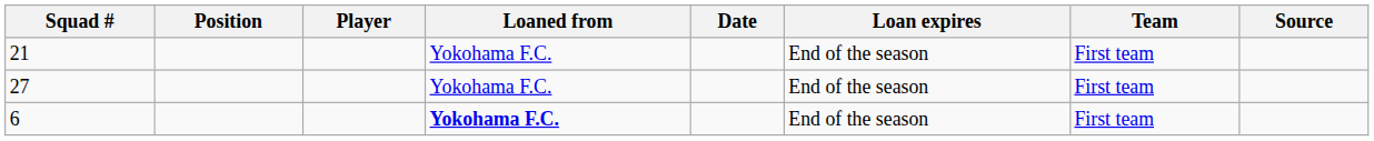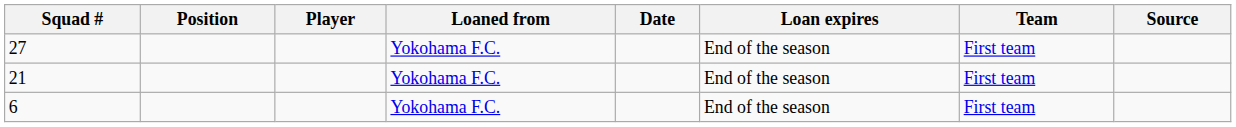rows swapped: 27 <-> 21
6 | Loaned from: bold -> normal
